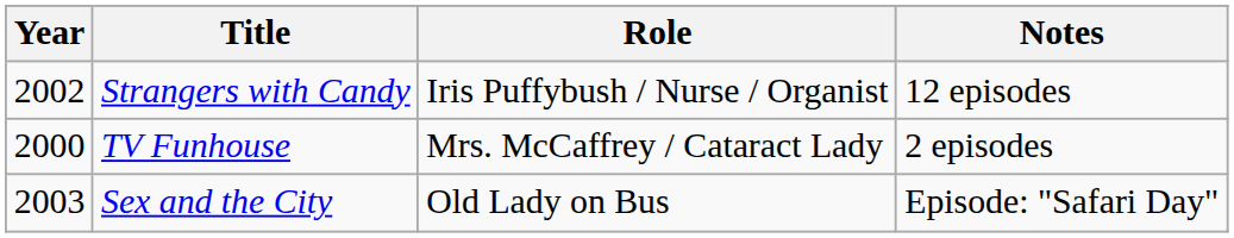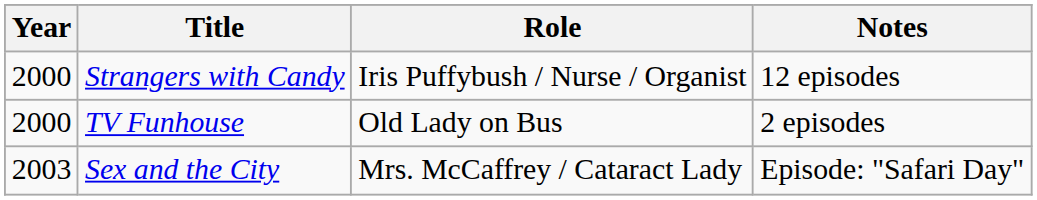Strangers with Candy | Year: 2002 -> 2000
TV Funhouse | Role: Mrs. McCaffrey / Cataract Lady -> Old Lady on Bus
Sex and the City | Role: Old Lady on Bus -> Mrs. McCaffrey / Cataract Lady
